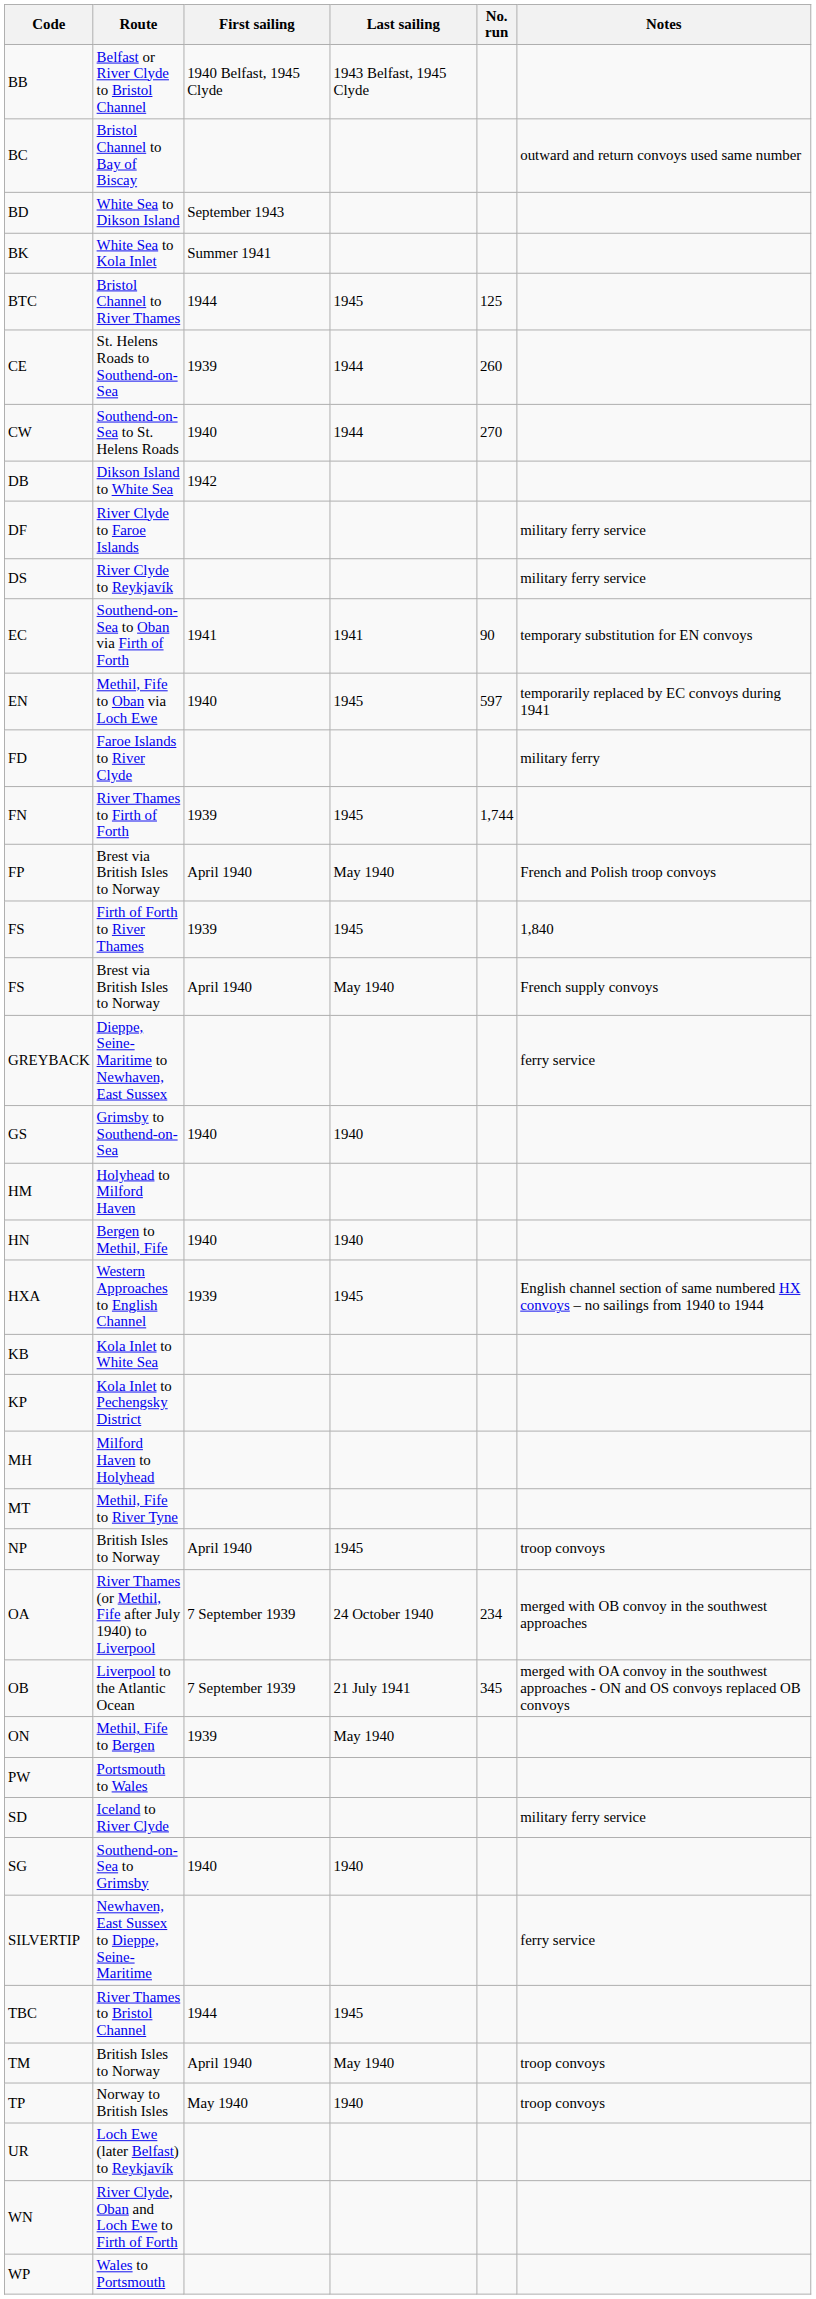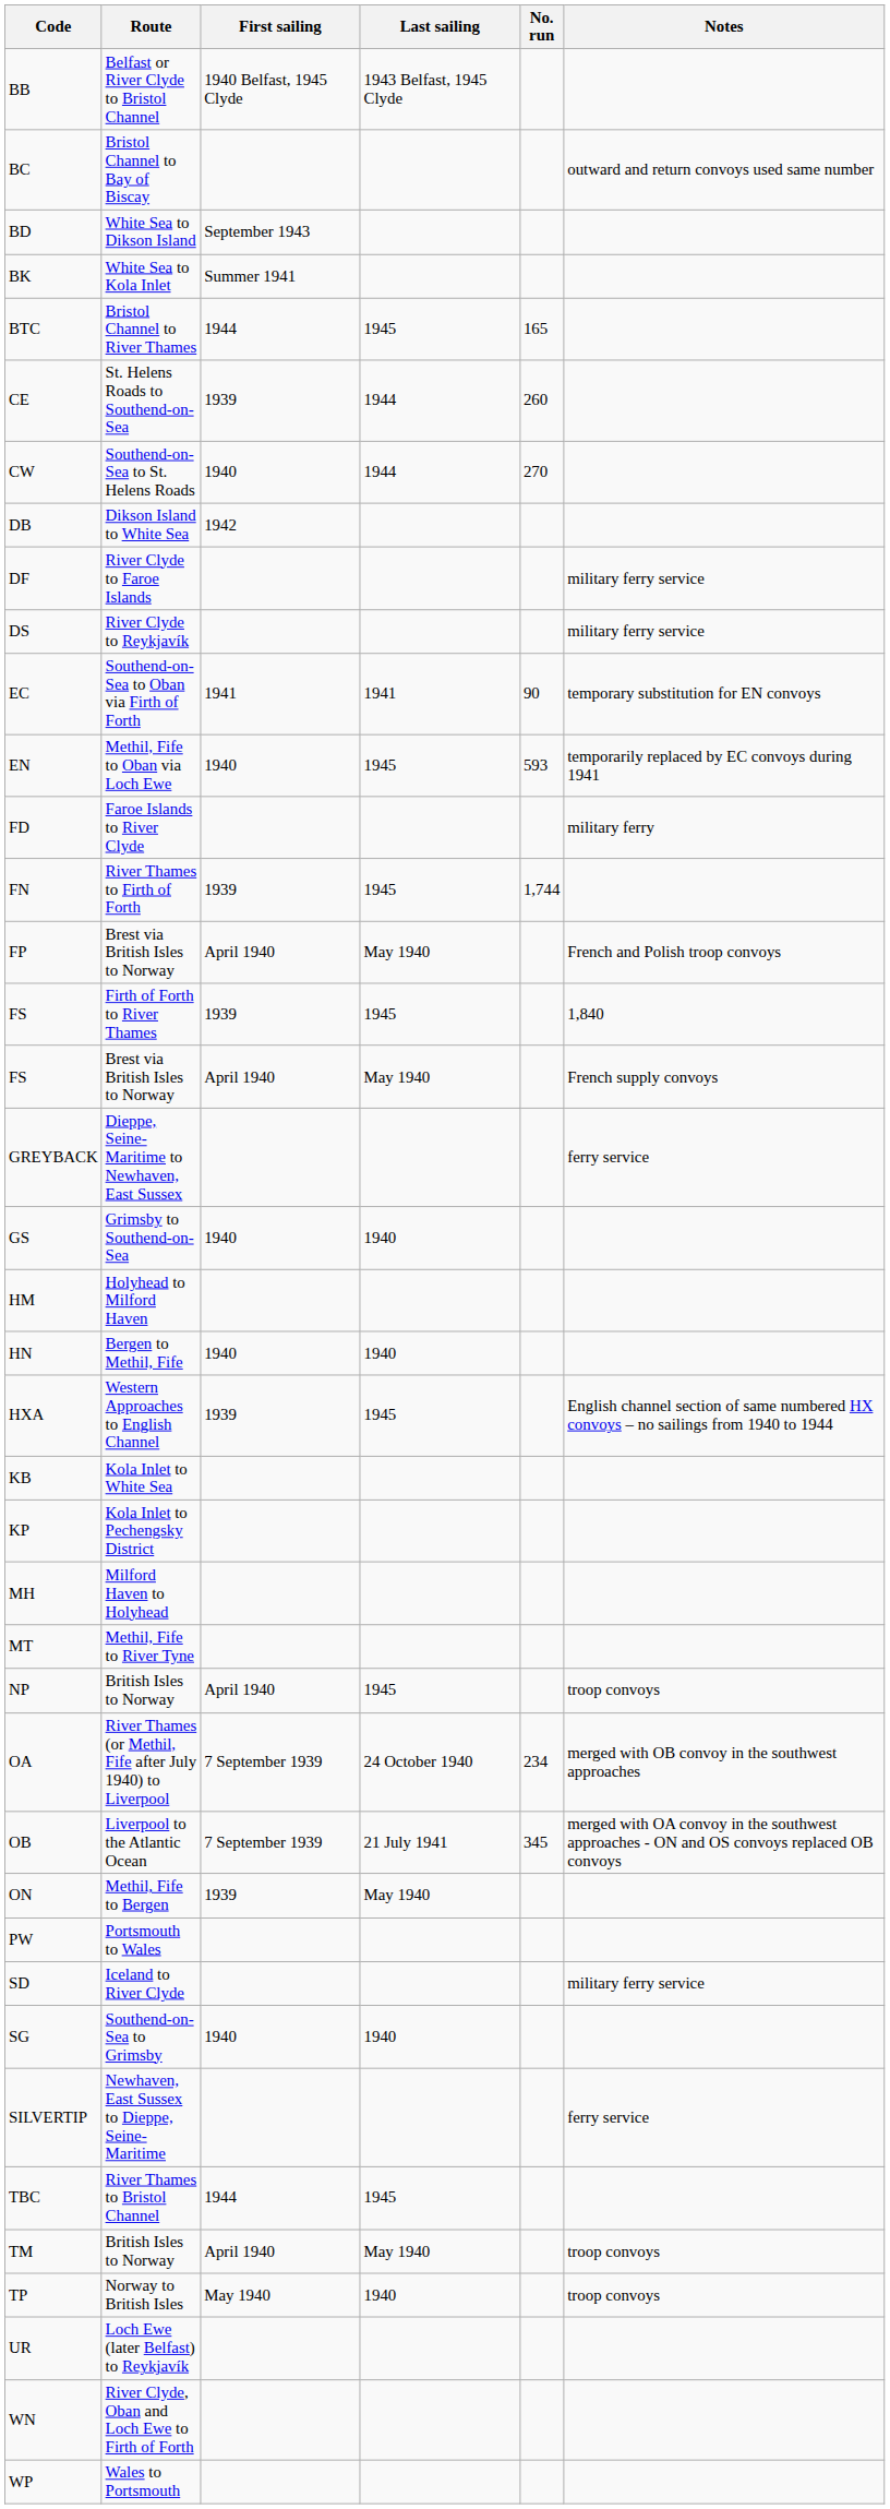BTC | No. run: 125 -> 165
EN | No. run: 597 -> 593
